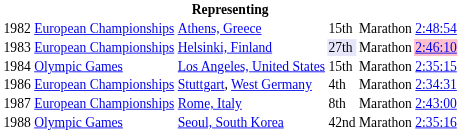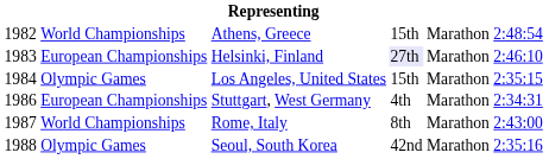Athens, Greece | column 2: European Championships -> World Championships
Helsinki, Finland | column 6: pink background -> no background
Rome, Italy | column 2: European Championships -> World Championships
